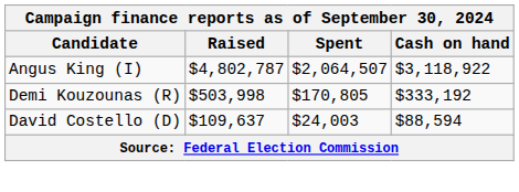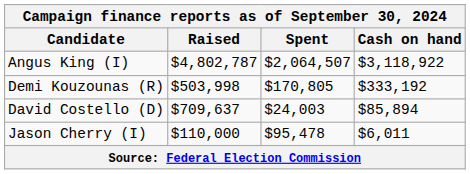David Costello (D) | Raised: $109,637 -> $709,637
David Costello (D) | Cash on hand: $88,594 -> $85,894
+ row: Jason Cherry (I) | $110,000 | $95,478 | $6,011
